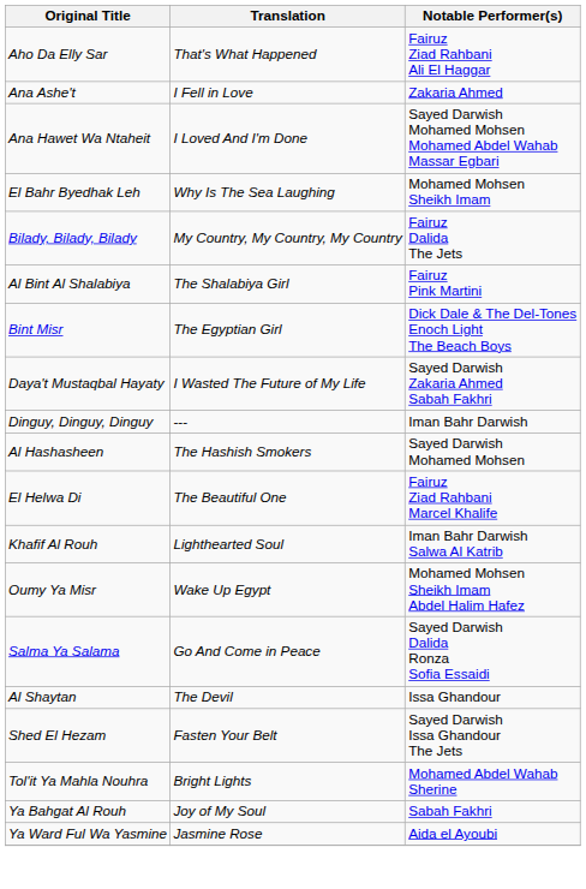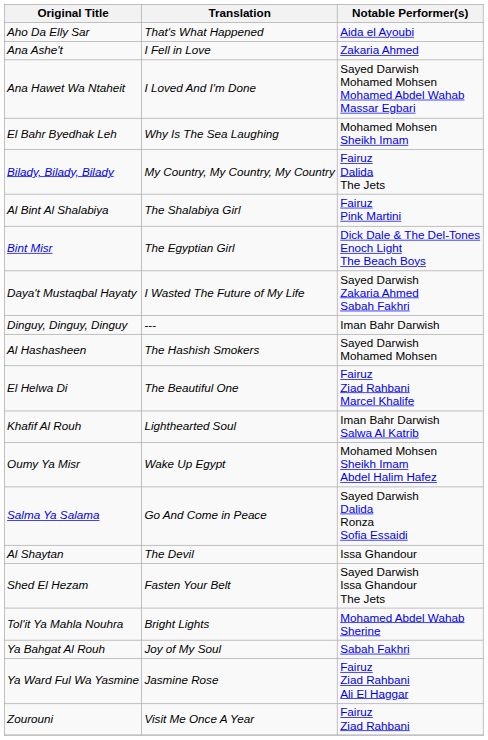Aho Da Elly Sar | Notable Performer(s): Fairuz Ziad Rahbani Ali El Haggar -> Aida el Ayoubi
Ya Ward Ful Wa Yasmine | Notable Performer(s): Aida el Ayoubi -> Fairuz Ziad Rahbani Ali El Haggar
+ row: Zourouni | Visit Me Once A Year | Fairuz Ziad Rahbani
